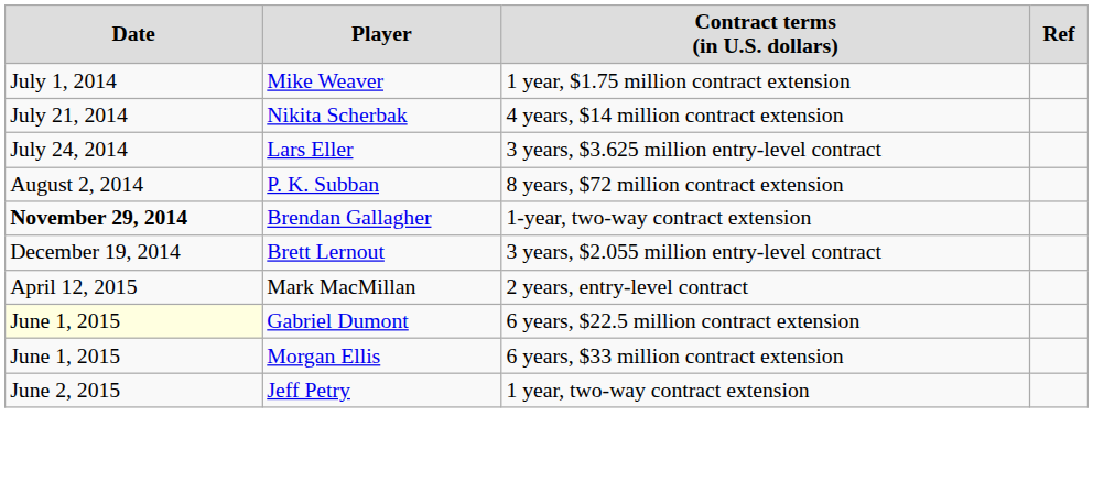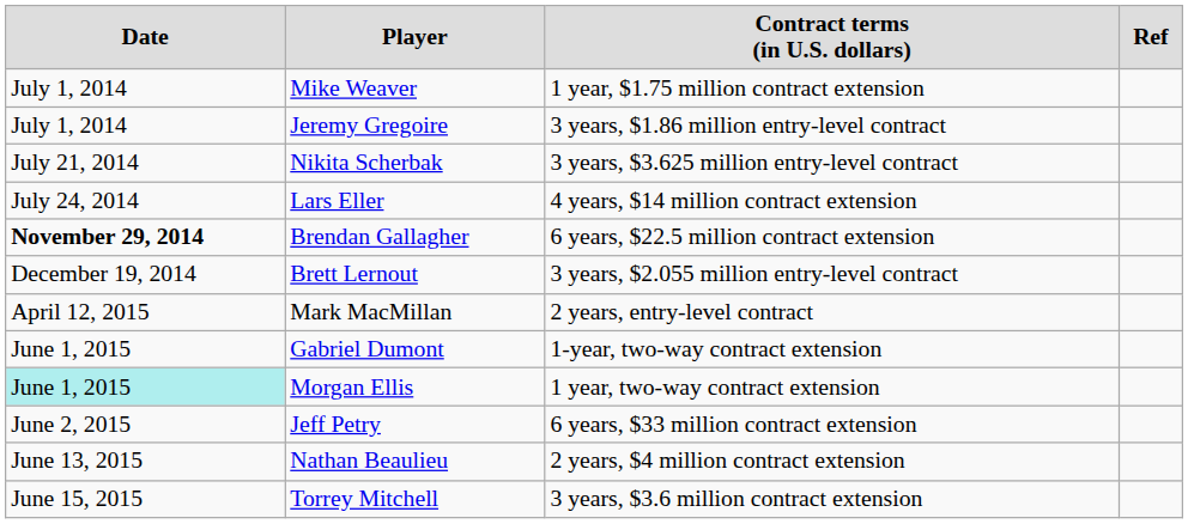+ row: July 1, 2014 | Jeremy Gregoire | 3 years, $1.86 million entry-level contract
Nikita Scherbak | column 3: 4 years, $14 million contract extension -> 3 years, $3.625 million entry-level contract
Lars Eller | column 3: 3 years, $3.625 million entry-level contract -> 4 years, $14 million contract extension
- row: August 2, 2014 | P. K. Subban | 8 years, $72 million contract extension
Brendan Gallagher | column 3: 1-year, two-way contract extension -> 6 years, $22.5 million contract extension
Gabriel Dumont | column 1: lightyellow background -> no background
Gabriel Dumont | column 3: 6 years, $22.5 million contract extension -> 1-year, two-way contract extension
Morgan Ellis | column 1: no background -> paleturquoise background
Morgan Ellis | column 3: 6 years, $33 million contract extension -> 1 year, two-way contract extension
Jeff Petry | column 3: 1 year, two-way contract extension -> 6 years, $33 million contract extension
+ row: June 13, 2015 | Nathan Beaulieu | 2 years, $4 million contract extension
+ row: June 15, 2015 | Torrey Mitchell | 3 years, $3.6 million contract extension
